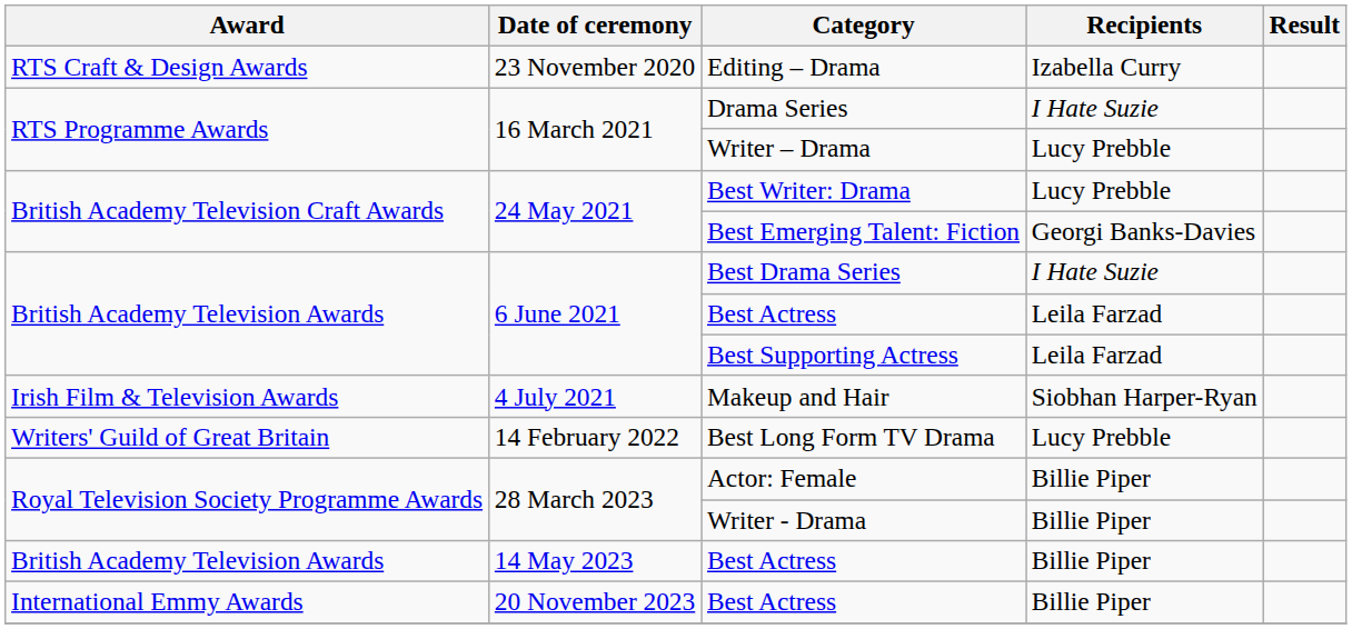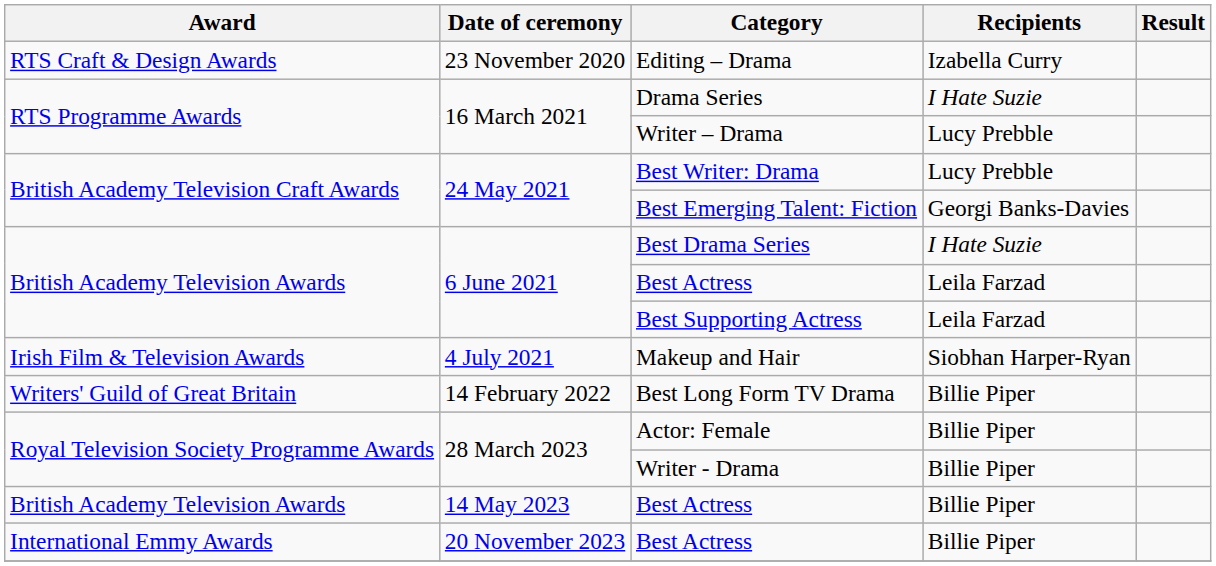Best Long Form TV Drama | Recipients: Lucy Prebble -> Billie Piper
